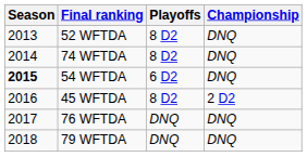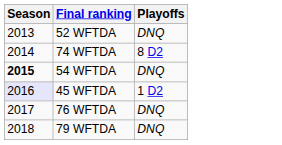- column: Championship | DNQ | DNQ | DNQ | 2 D2 | DNQ | DNQ
52 WFTDA | Playoffs: 8 D2 -> DNQ
54 WFTDA | Playoffs: 6 D2 -> DNQ
45 WFTDA | Season: no background -> lavender background
45 WFTDA | Playoffs: 8 D2 -> 1 D2
